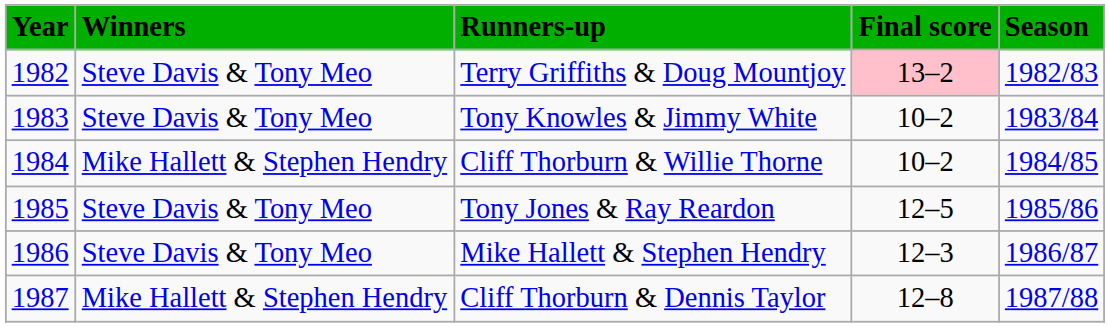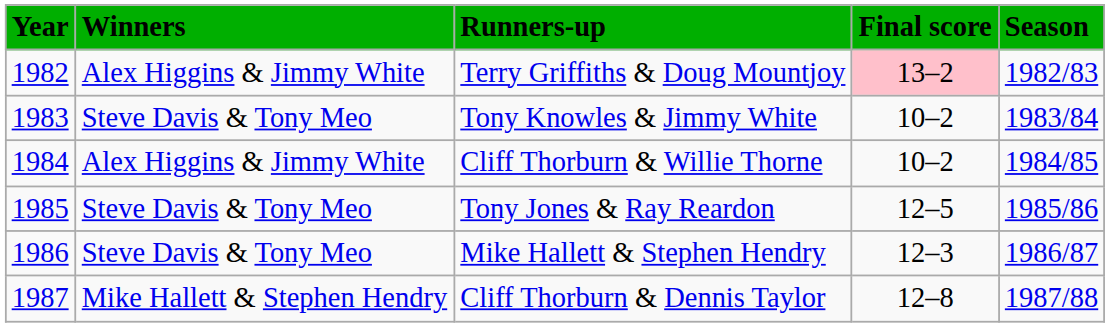Terry Griffiths & Doug Mountjoy | Winners: Steve Davis & Tony Meo -> Alex Higgins & Jimmy White
Cliff Thorburn & Willie Thorne | Winners: Mike Hallett & Stephen Hendry -> Alex Higgins & Jimmy White
